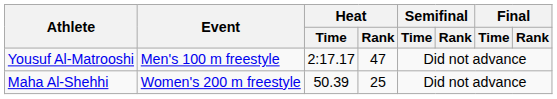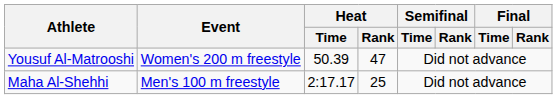Yousuf Al-Matrooshi | Event: Men's 100 m freestyle -> Women's 200 m freestyle
Yousuf Al-Matrooshi | Heat / Time: 2:17.17 -> 50.39
Maha Al-Shehhi | Event: Women's 200 m freestyle -> Men's 100 m freestyle
Maha Al-Shehhi | Heat / Time: 50.39 -> 2:17.17
